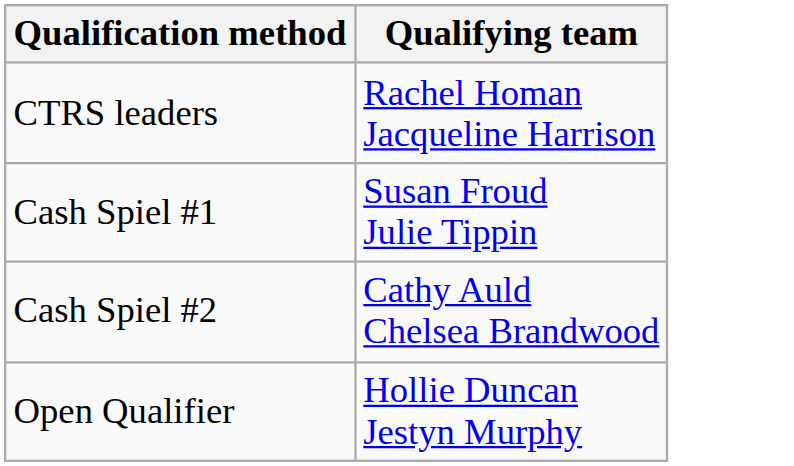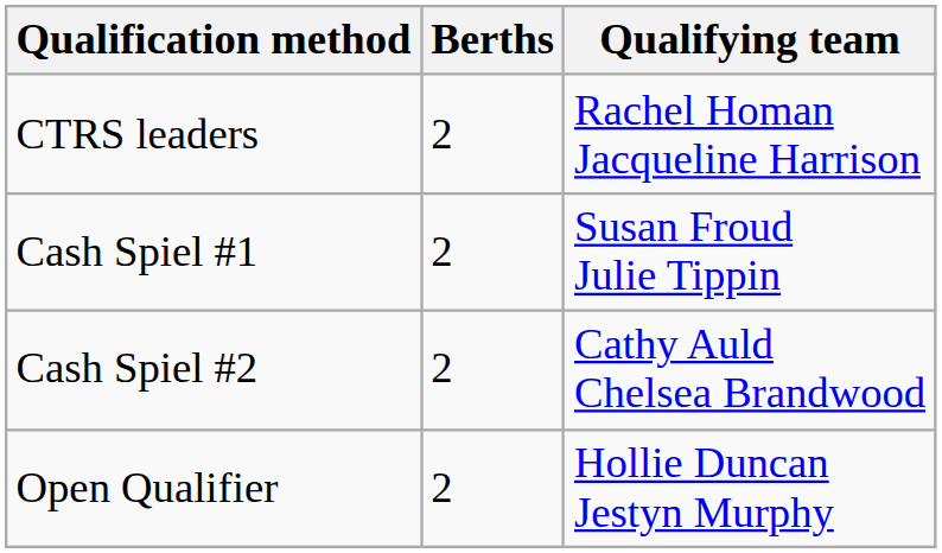+ column: Berths | 2 | 2 | 2 | 2
